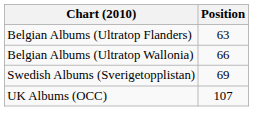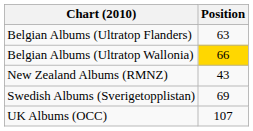Belgian Albums (Ultratop Wallonia) | Position: no background -> gold background
+ row: New Zealand Albums (RMNZ) | 43
